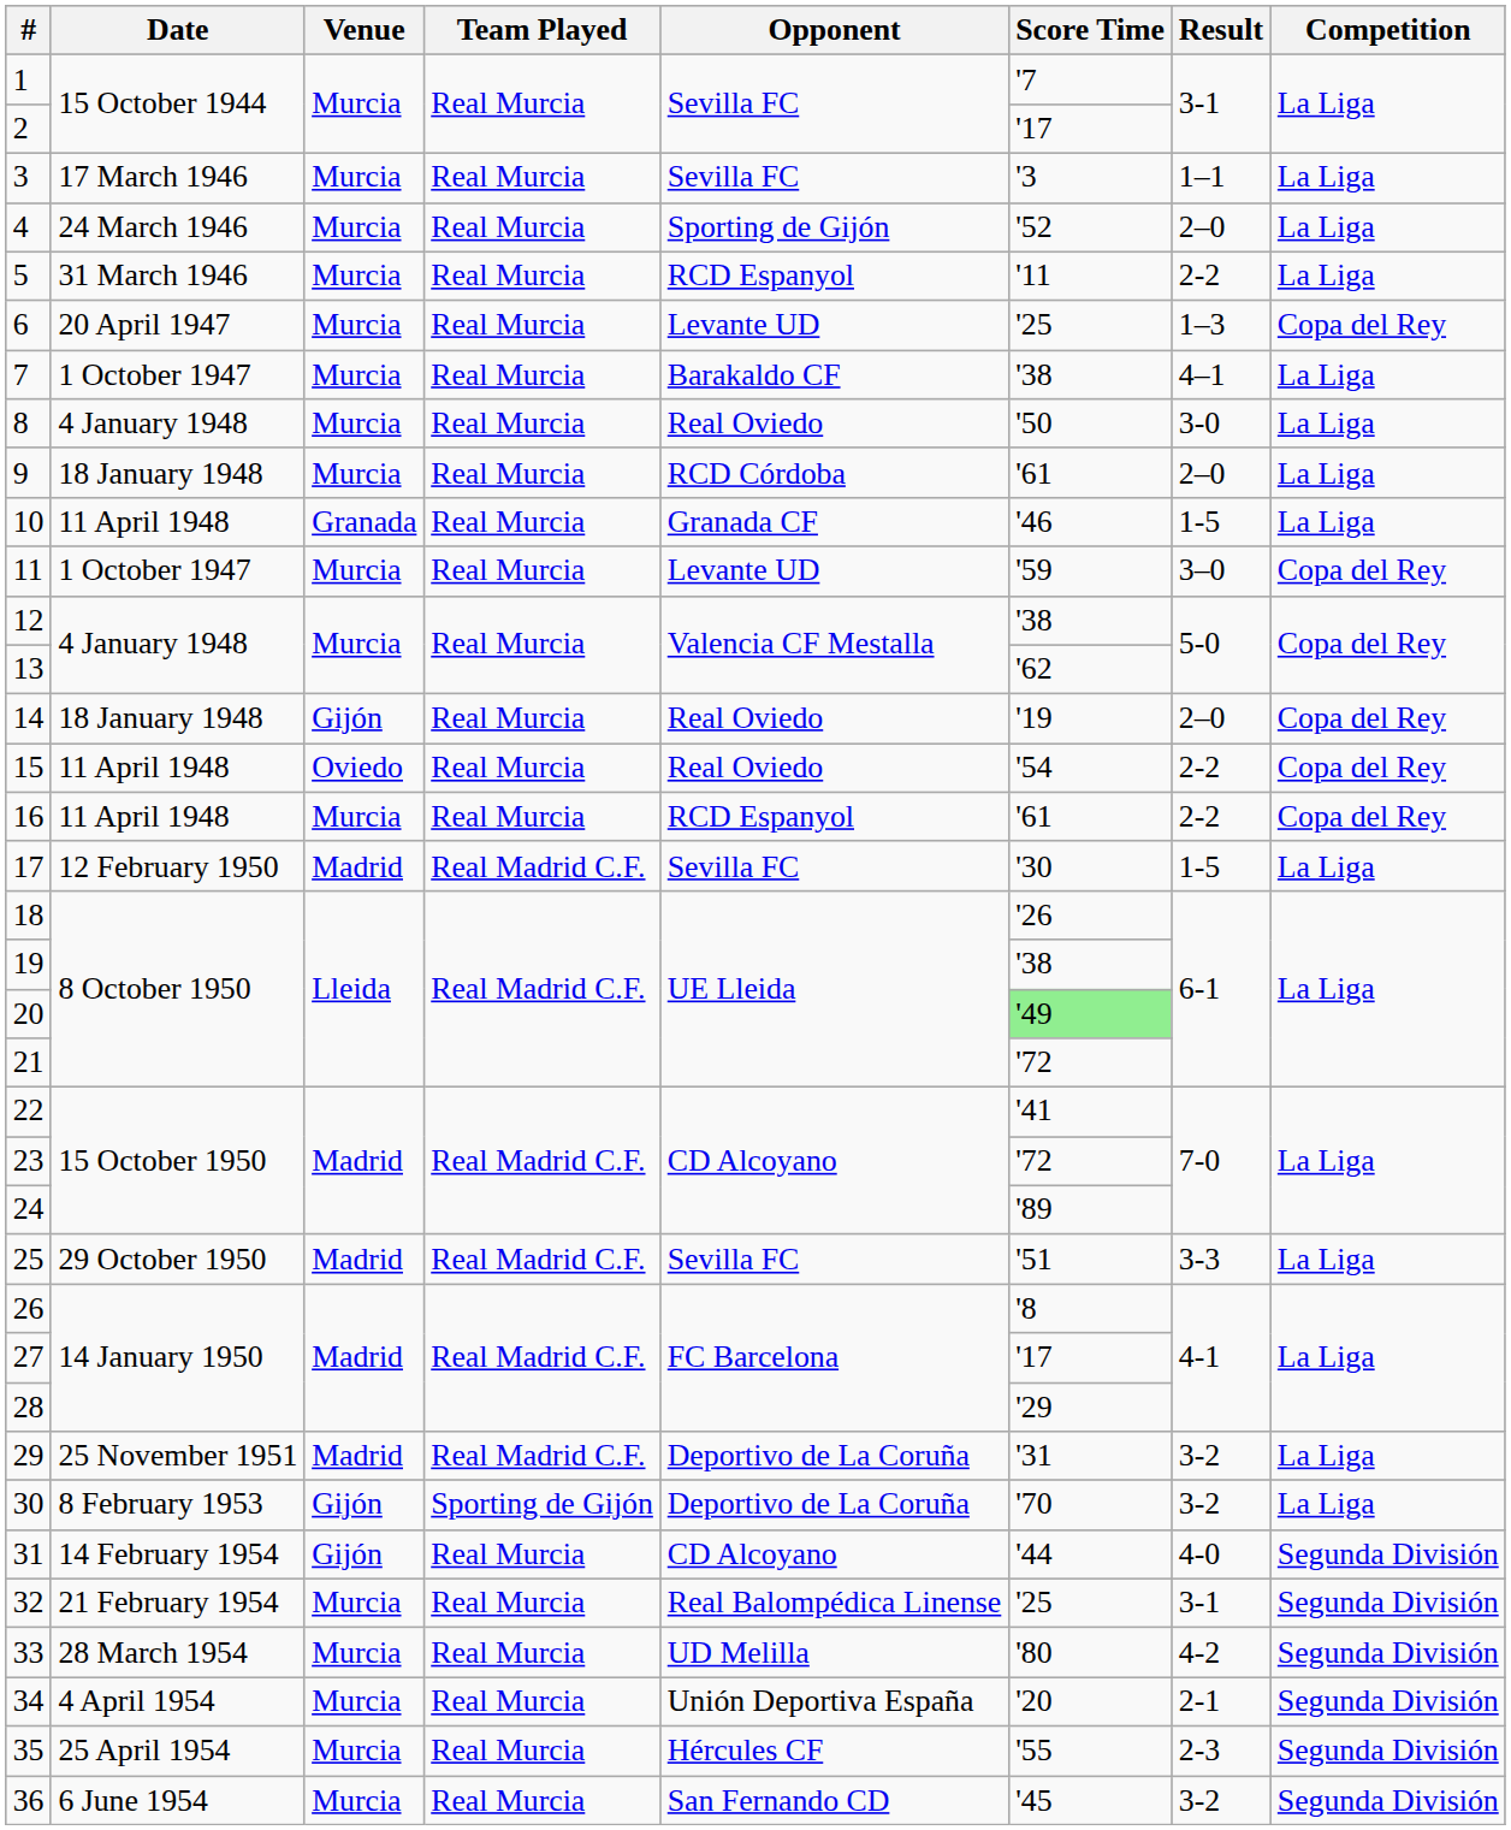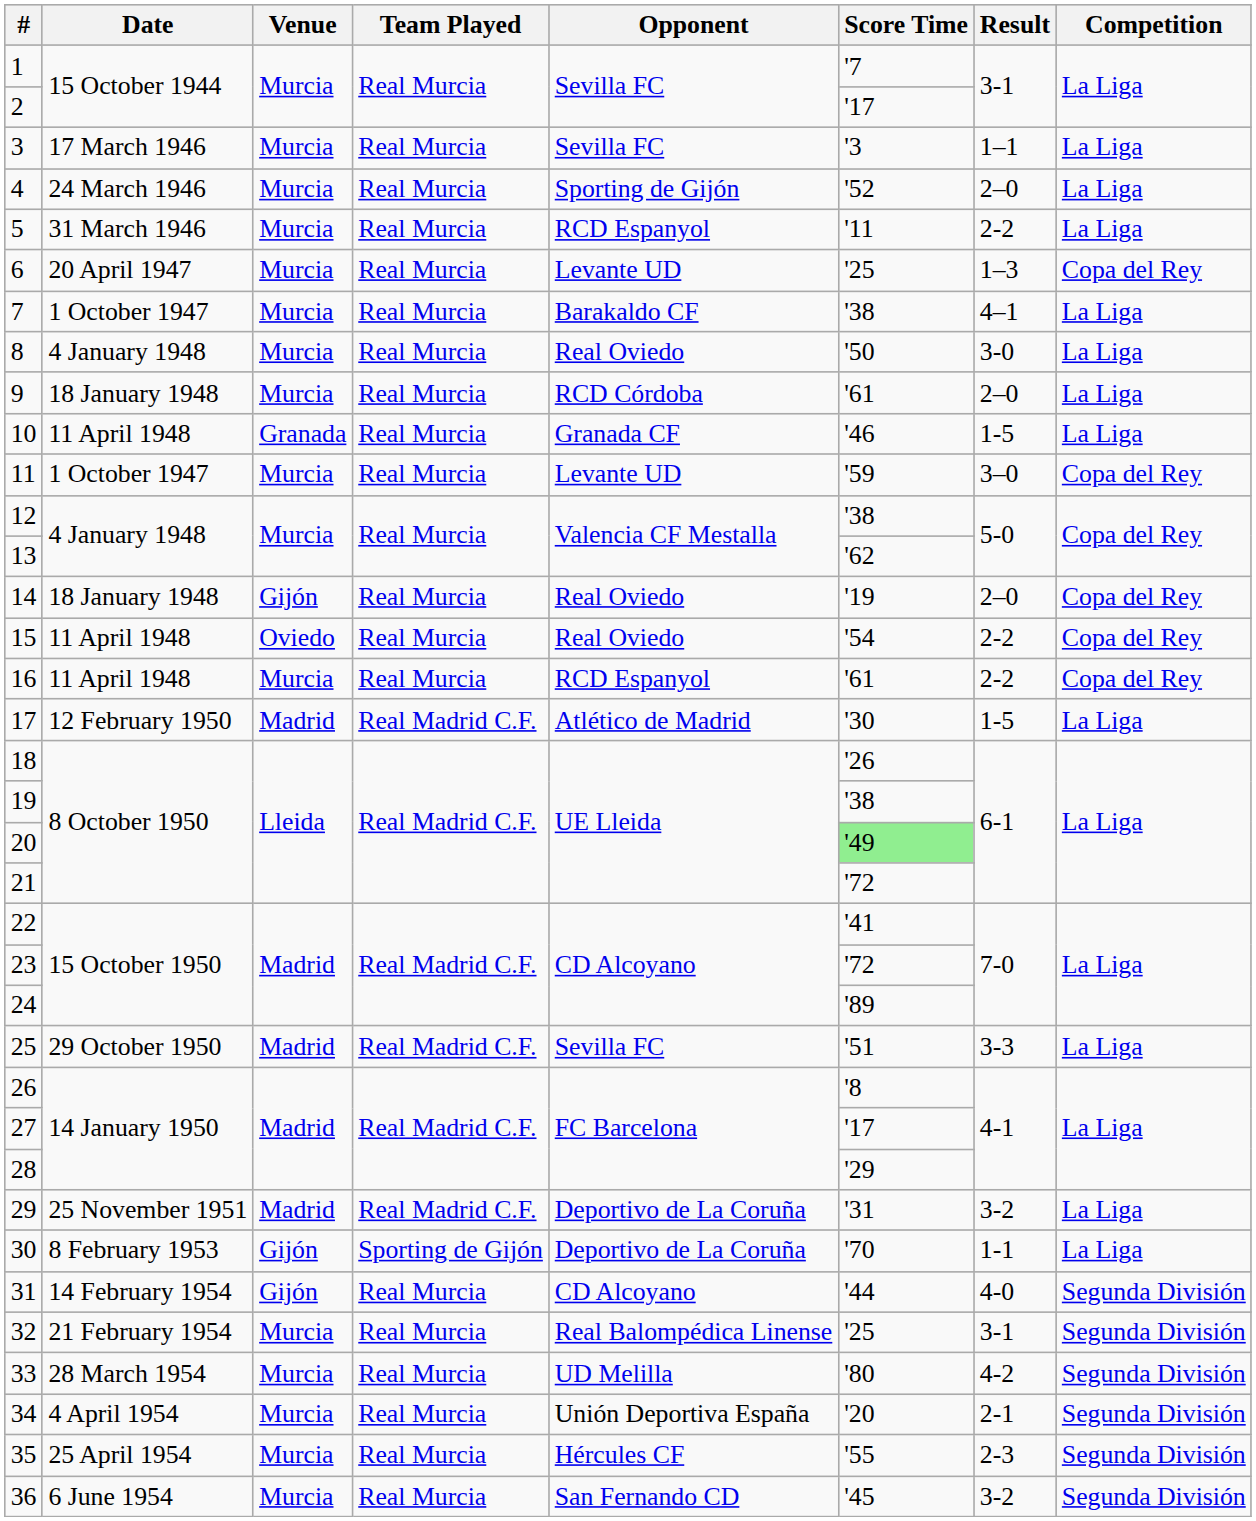17 | Opponent: Sevilla FC -> Atlético de Madrid
30 | Result: 3-2 -> 1-1
